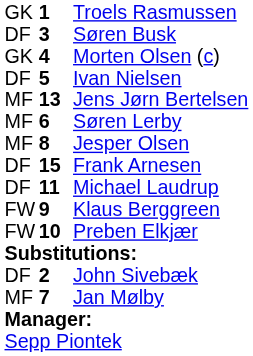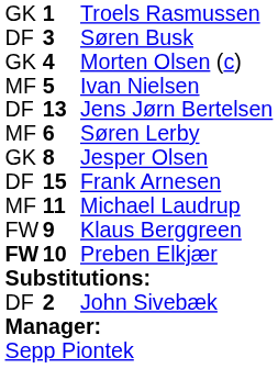Ivan Nielsen | column 1: DF -> MF
Jens Jørn Bertelsen | column 1: MF -> DF
Jesper Olsen | column 1: MF -> GK
Michael Laudrup | column 1: DF -> MF
Preben Elkjær | column 1: normal -> bold
- row: MF | 7 | Jan Mølby
